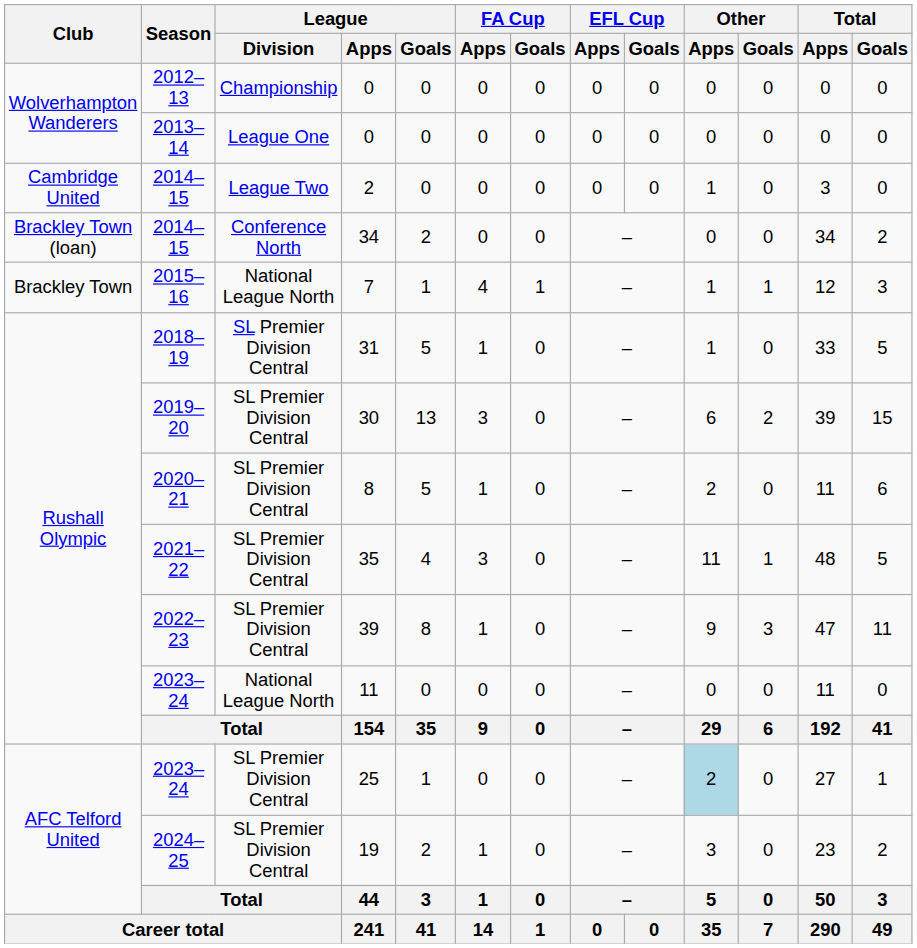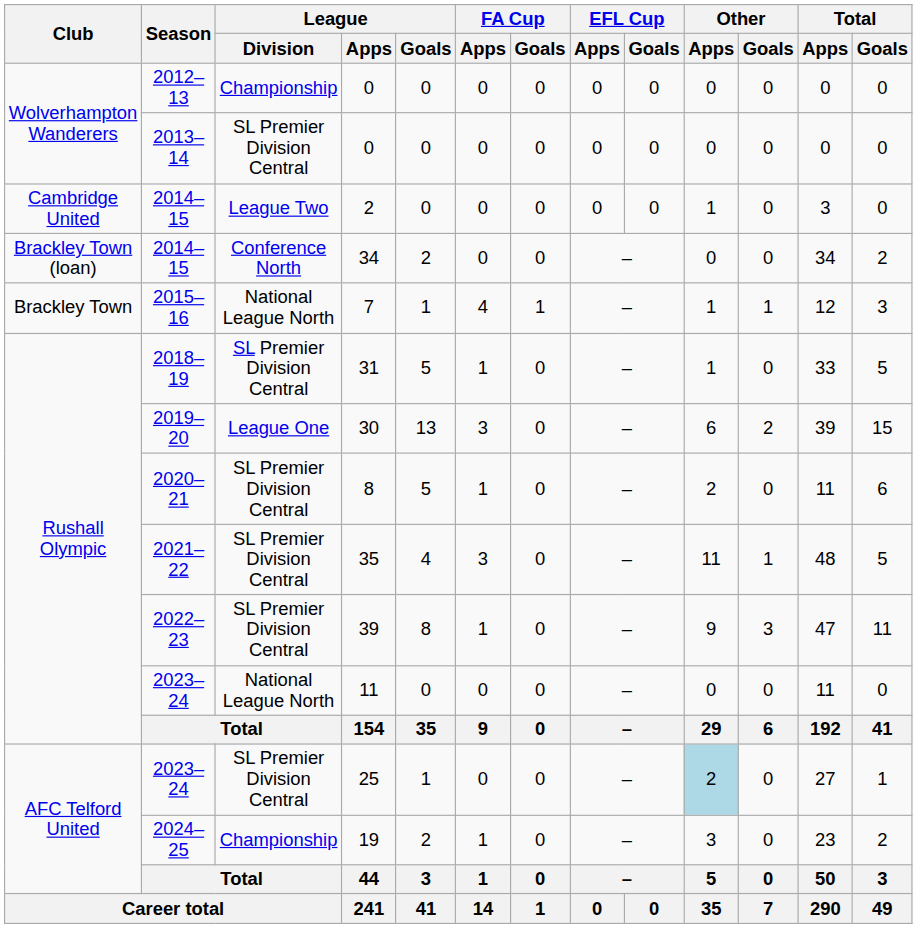2013–14 / 0 | League / Division: League One -> SL Premier Division Central
30 | League / Division: SL Premier Division Central -> League One
19 | League / Division: SL Premier Division Central -> Championship
